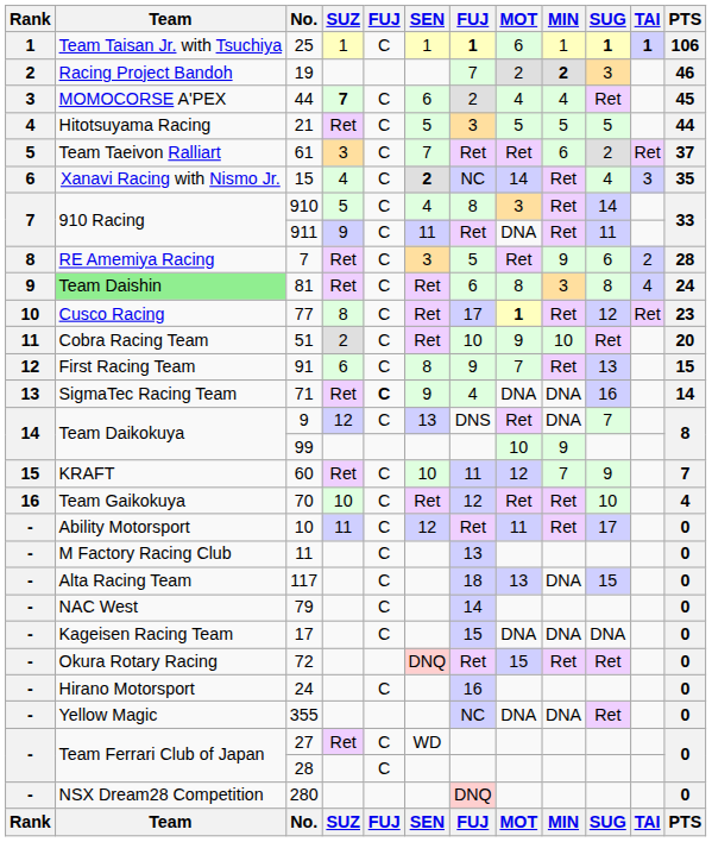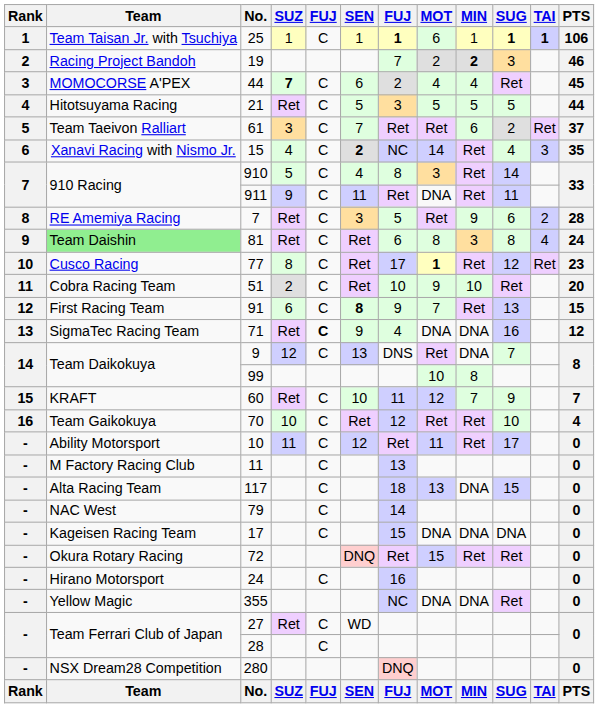91 | SEN: normal -> bold
71 | PTS: 14 -> 12
99 | MIN: 9 -> 8
